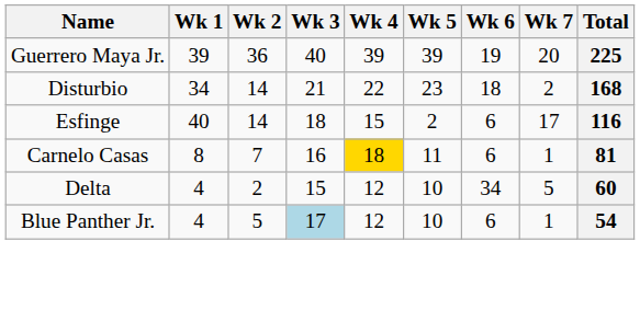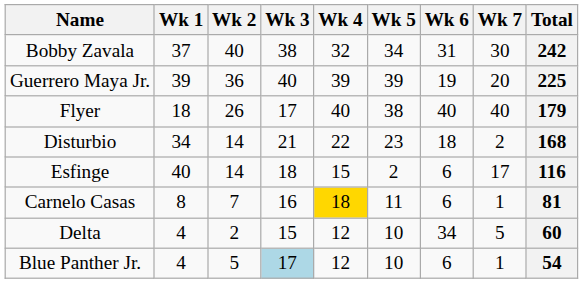+ row: Bobby Zavala | 37 | 40 | 38 | 32 | 34 | 31 | 30 | 242
+ row: Flyer | 18 | 26 | 17 | 40 | 38 | 40 | 40 | 179
